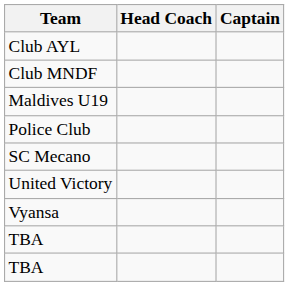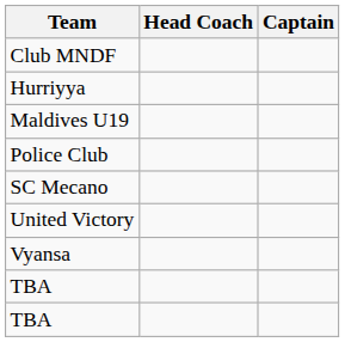- row: Club AYL
+ row: Hurriyya
